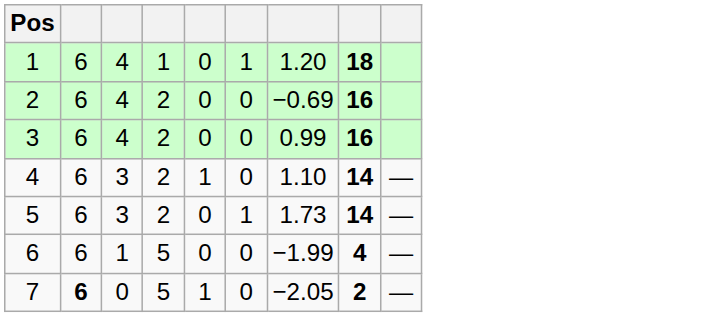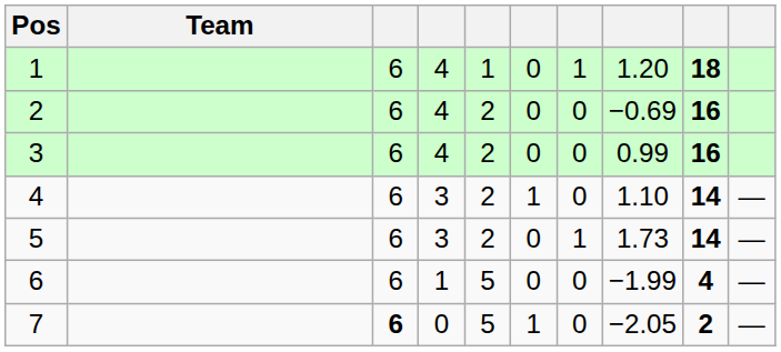+ column: Team
